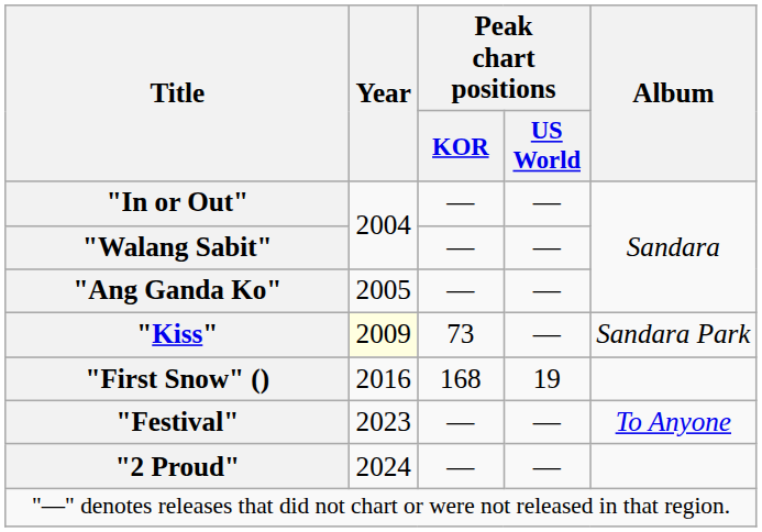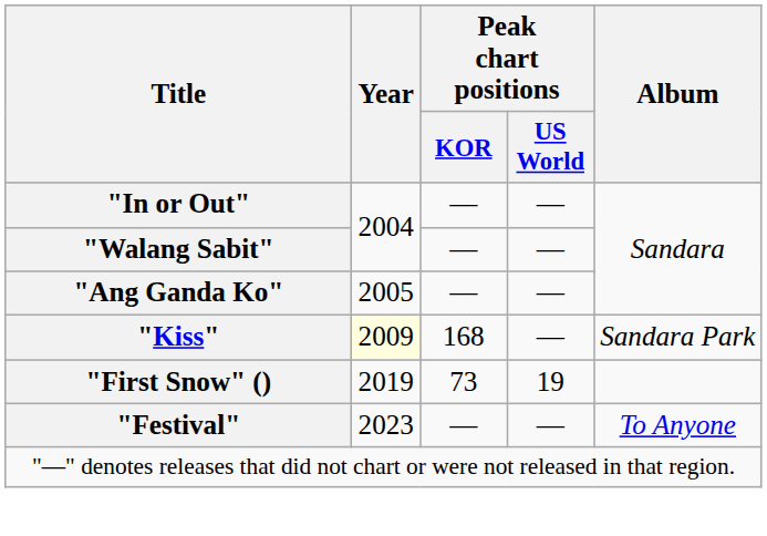"Kiss" | Peak chart positions / KOR: 73 -> 168
"First Snow" () | Year: 2016 -> 2019
"First Snow" () | Peak chart positions / KOR: 168 -> 73
- row: "2 Proud" | 2024 | — | —
